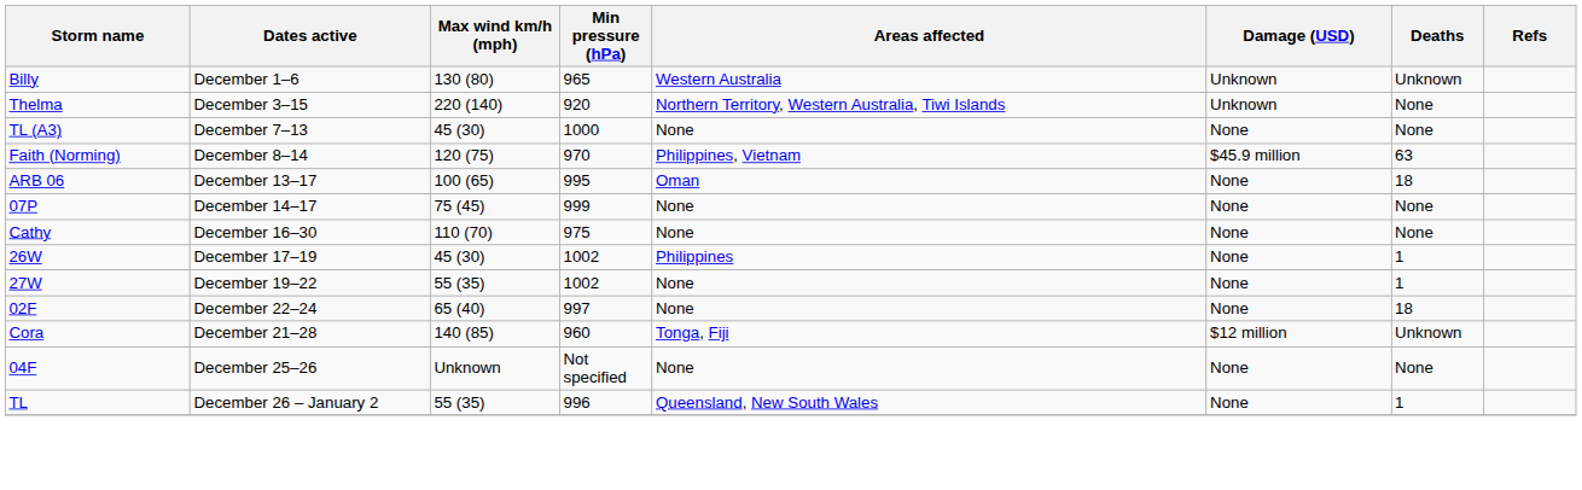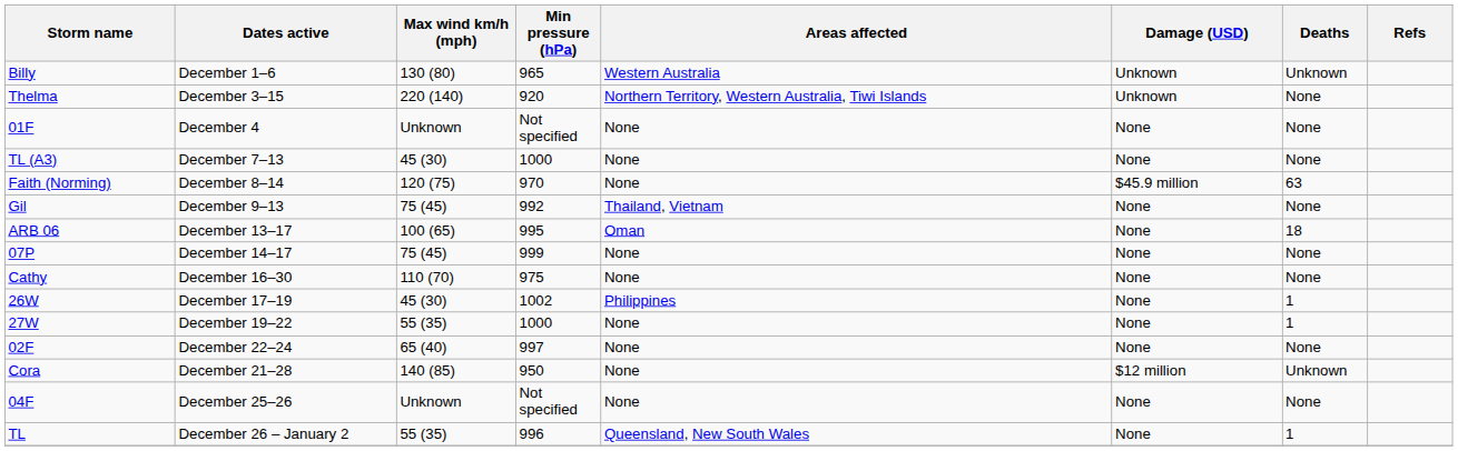+ row: 01F | December 4 | Unknown | Not specified | None | None | None
Faith (Norming) | Areas affected: Philippines, Vietnam -> None
+ row: Gil | December 9–13 | 75 (45) | 992 | Thailand, Vietnam | None | None
27W | Min pressure (hPa): 1002 -> 1000
02F | Deaths: 18 -> None
Cora | Min pressure (hPa): 960 -> 950
Cora | Areas affected: Tonga, Fiji -> None
